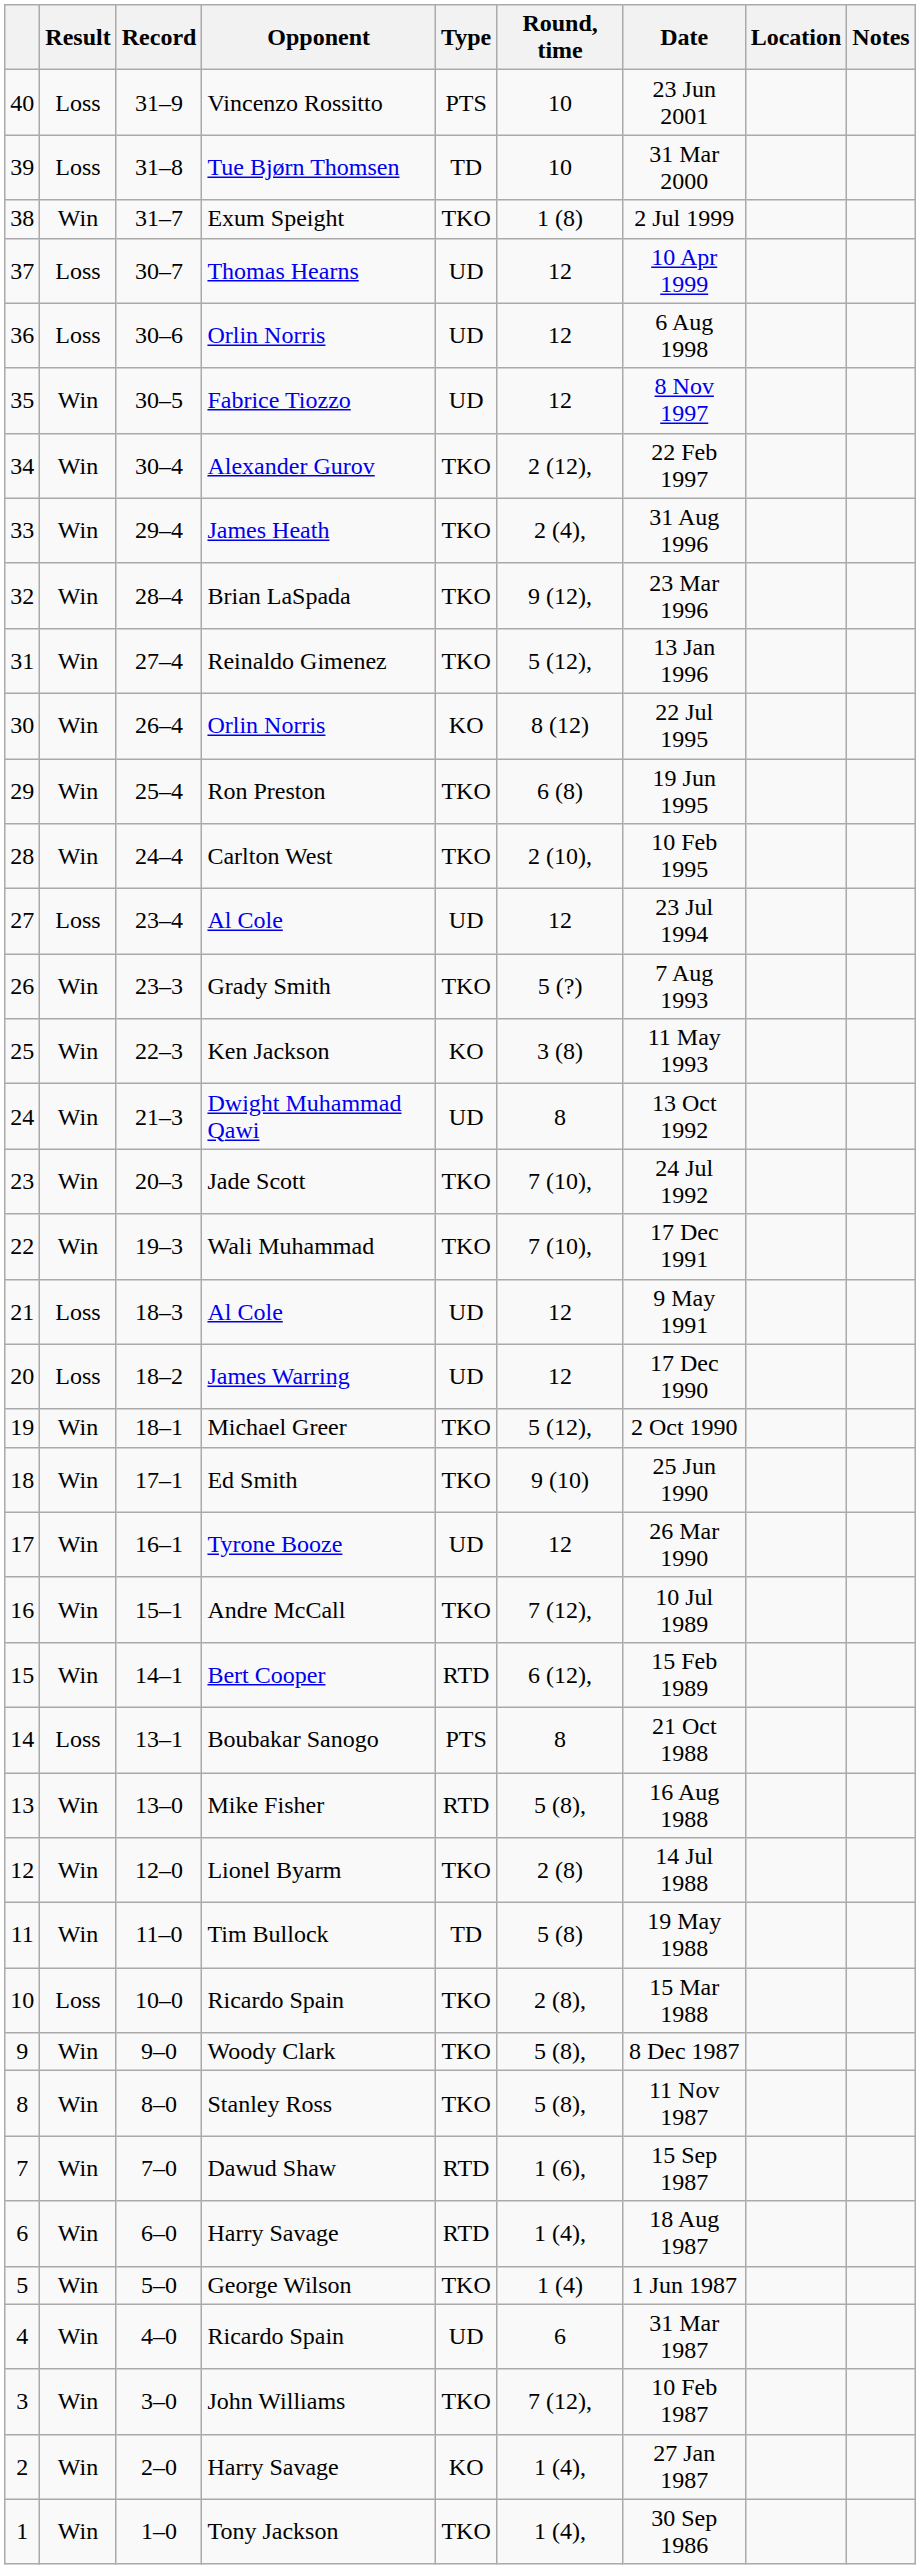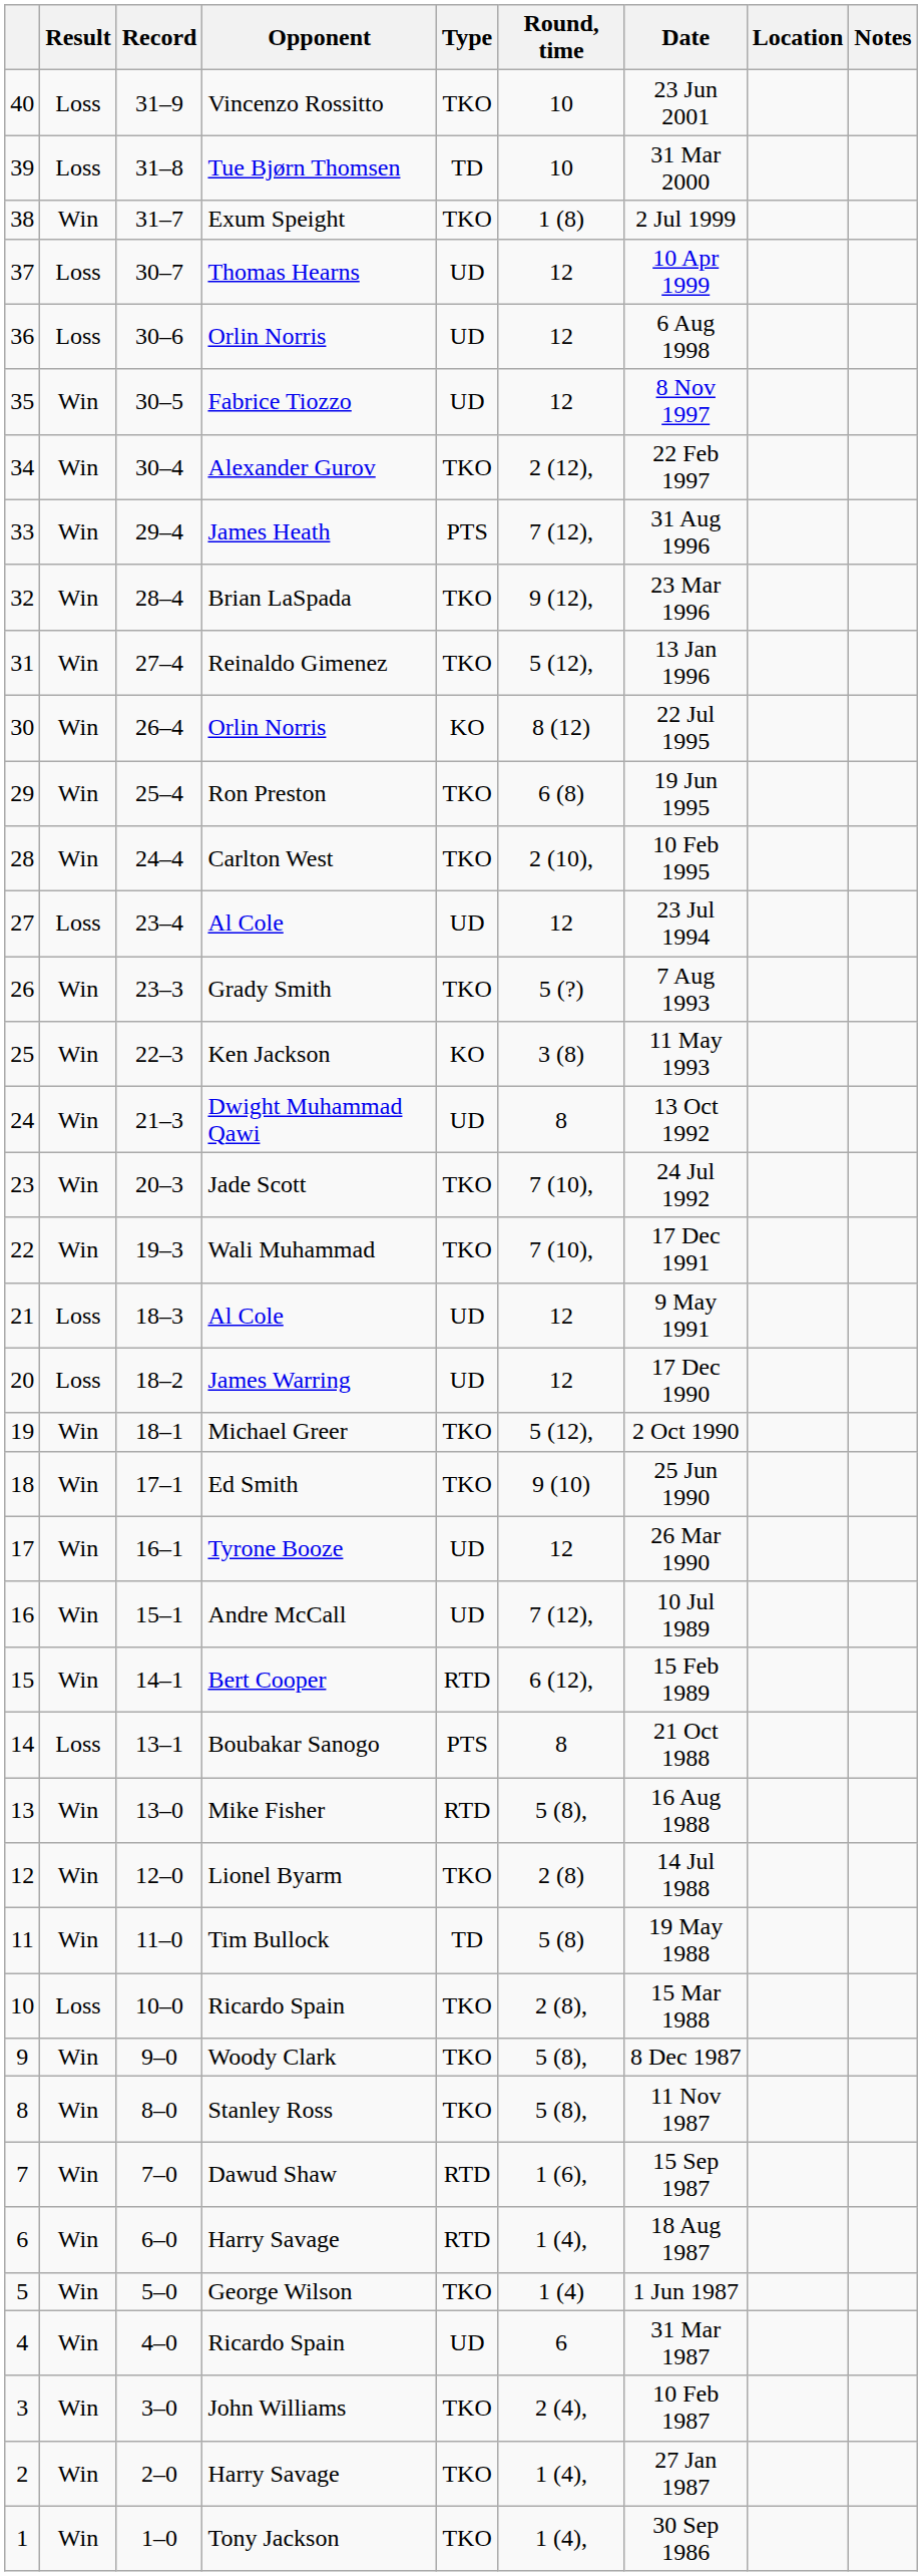Vincenzo Rossitto | Type: PTS -> TKO
James Heath | Type: TKO -> PTS
James Heath | Round, time: 2 (4), -> 7 (12),
Andre McCall | Type: TKO -> UD
John Williams | Round, time: 7 (12), -> 2 (4),
2 / Harry Savage | Type: KO -> TKO
